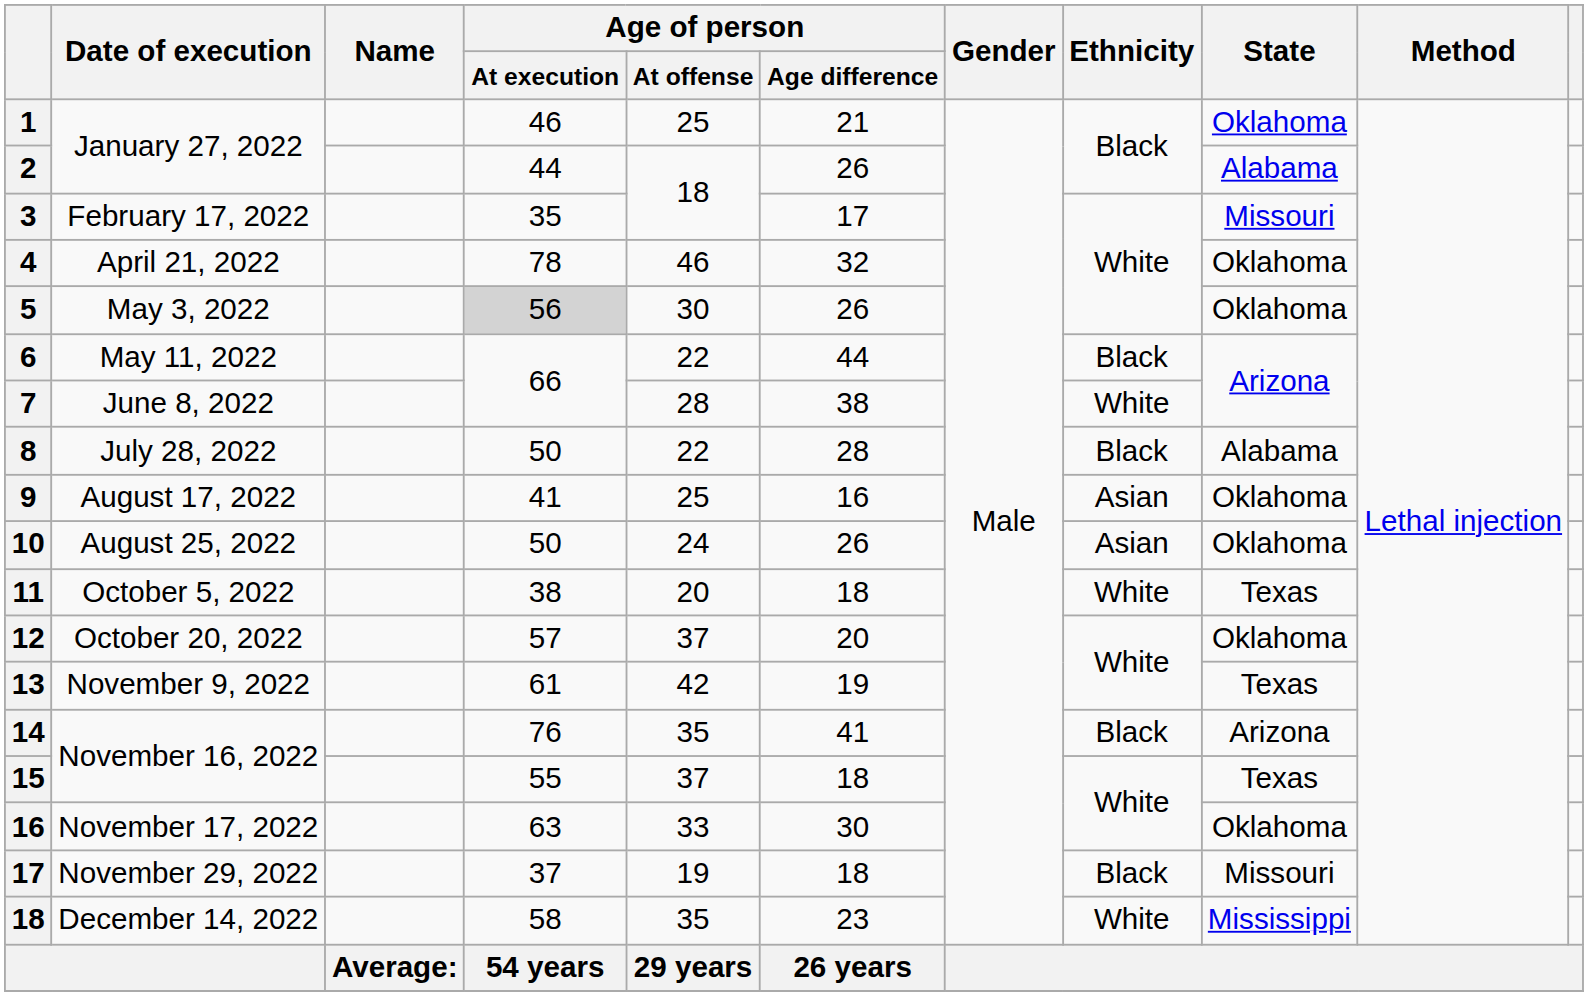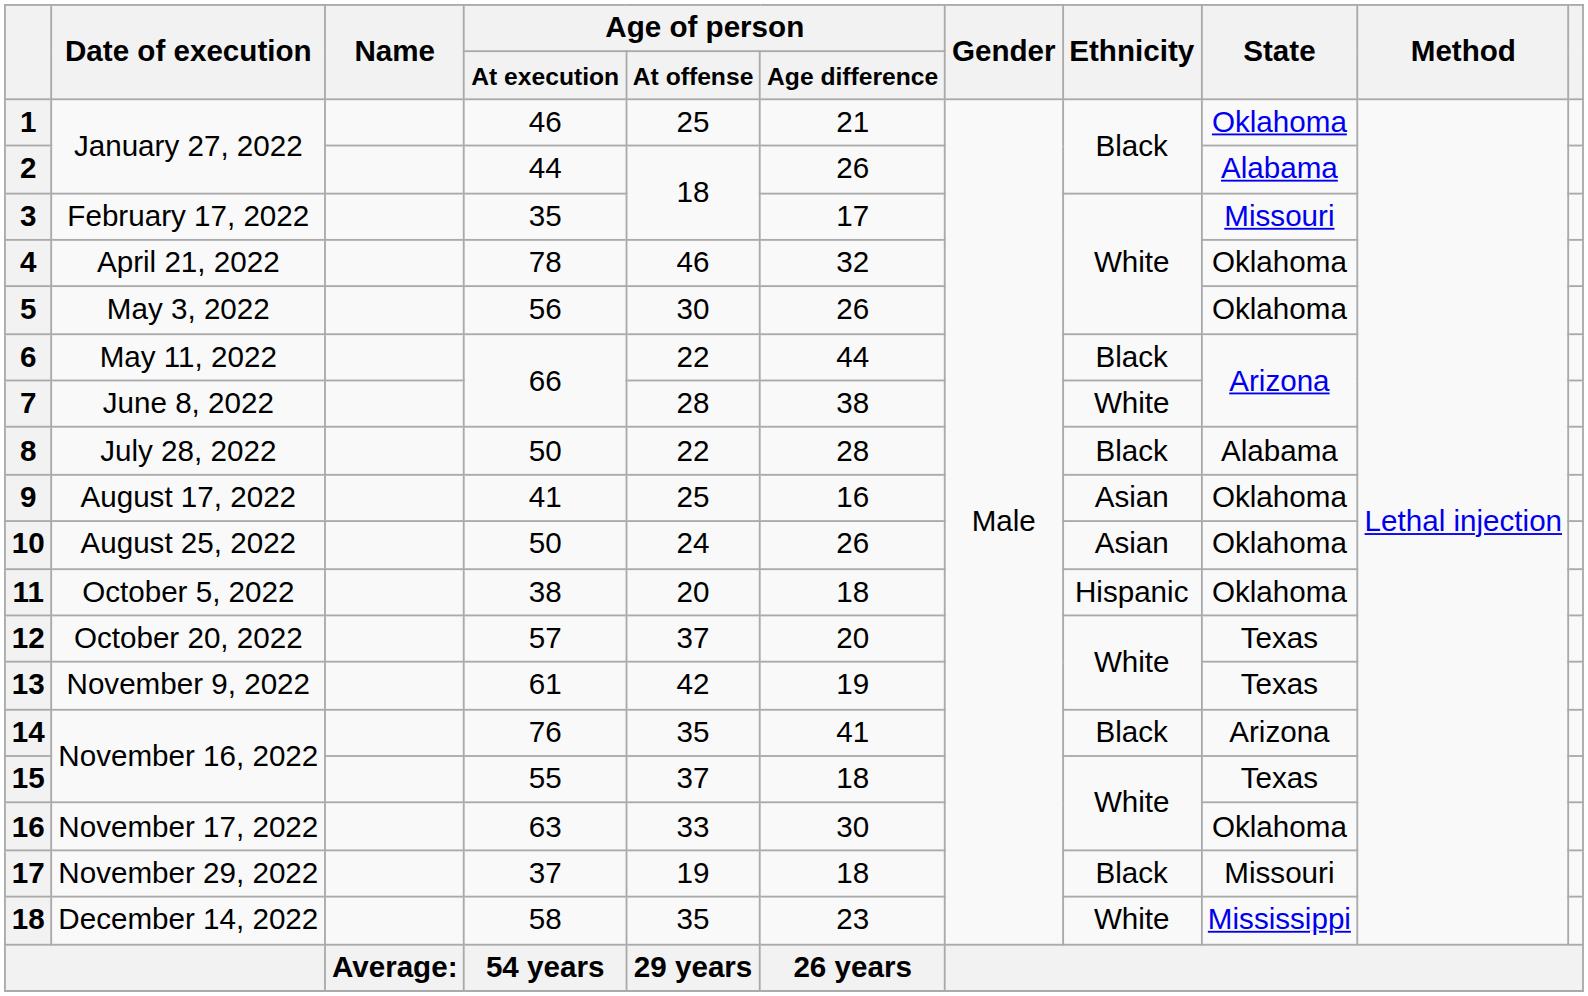5 | Age of person / At execution: lightgrey background -> no background
11 | Ethnicity: White -> Hispanic
11 | State: Texas -> Oklahoma
12 | State: Oklahoma -> Texas
